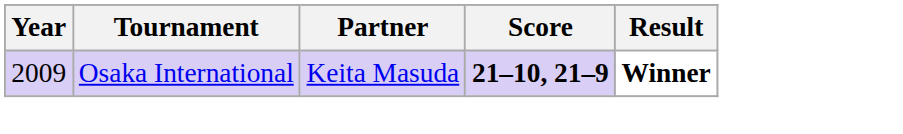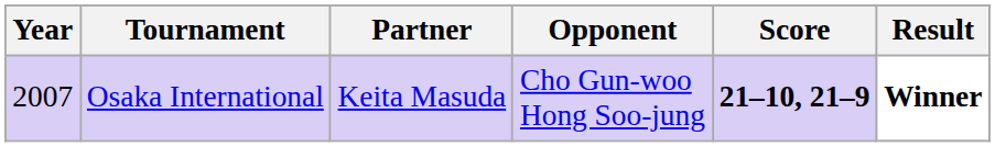+ column: Opponent | Cho Gun-woo Hong Soo-jung
Osaka International | Year: 2009 -> 2007
